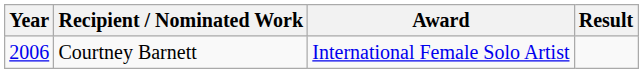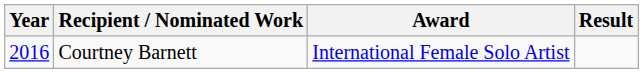Courtney Barnett | Year: 2006 -> 2016
